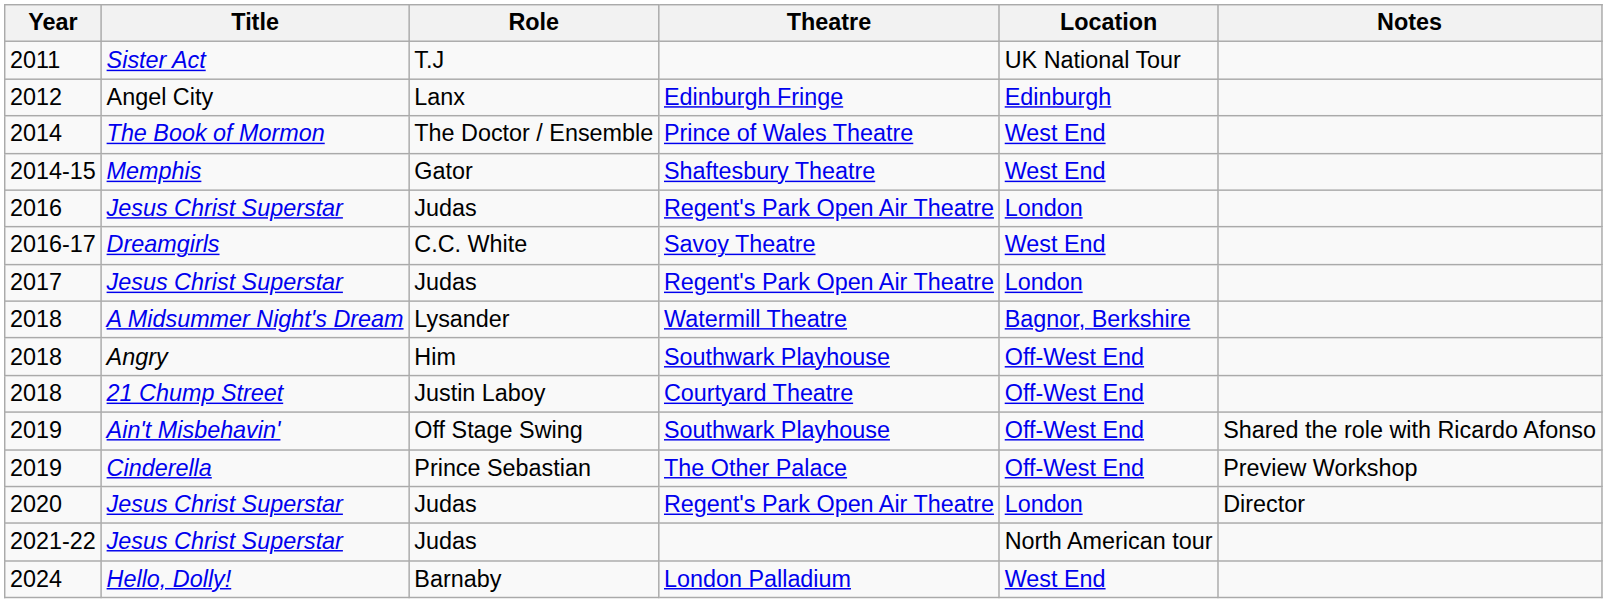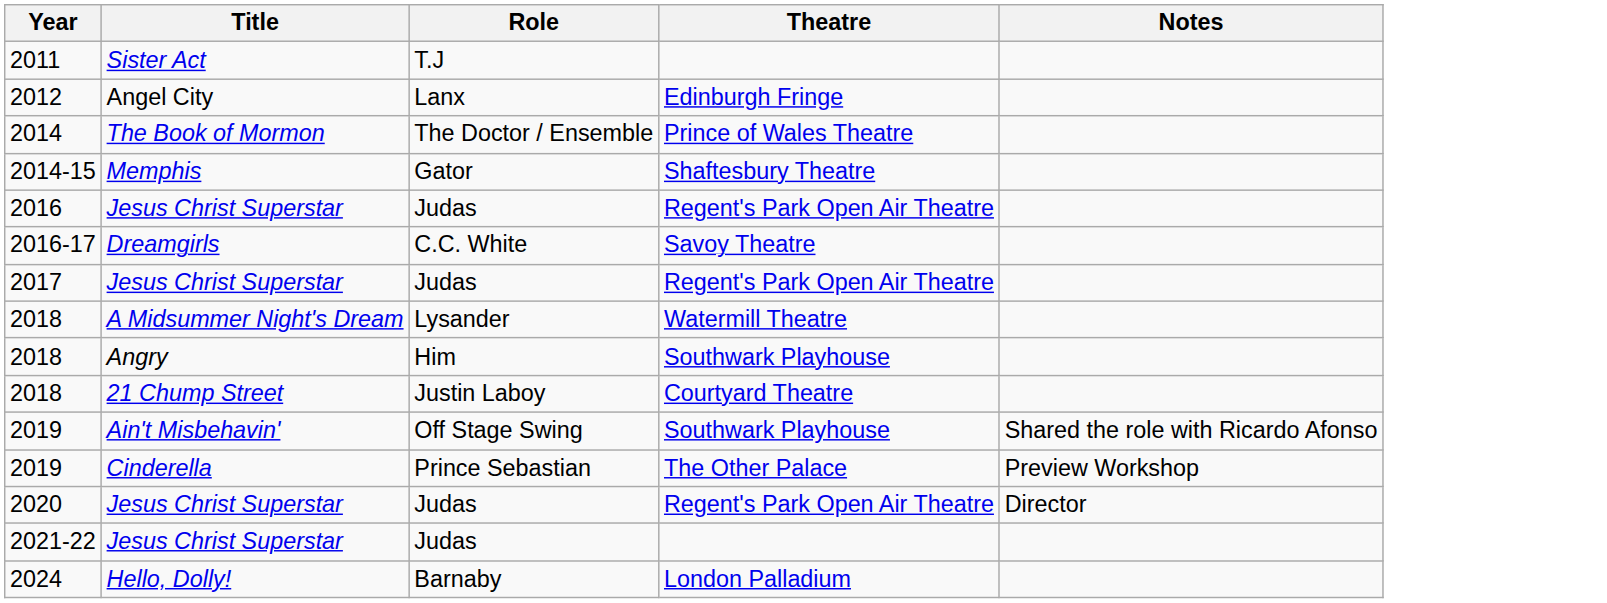- column: Location | UK National Tour | Edinburgh | West End | West End | London | West End | London | Bagnor, Berkshire | Off-West End | Off-West End | Off-West End | Off-West End | London | North American tour | West End
